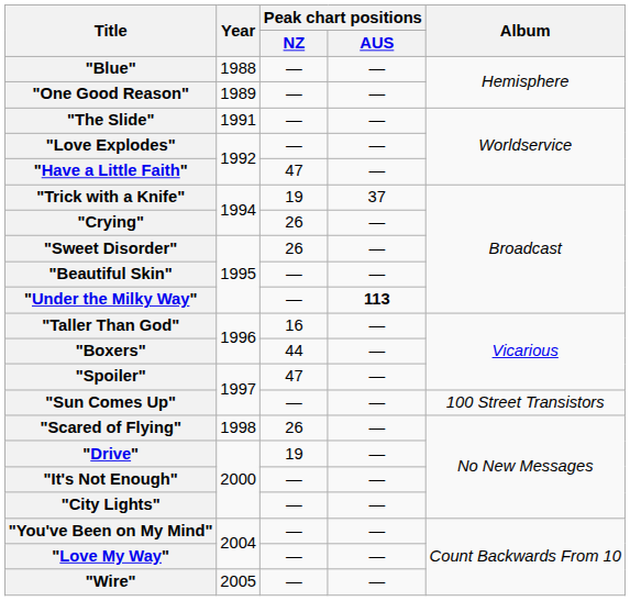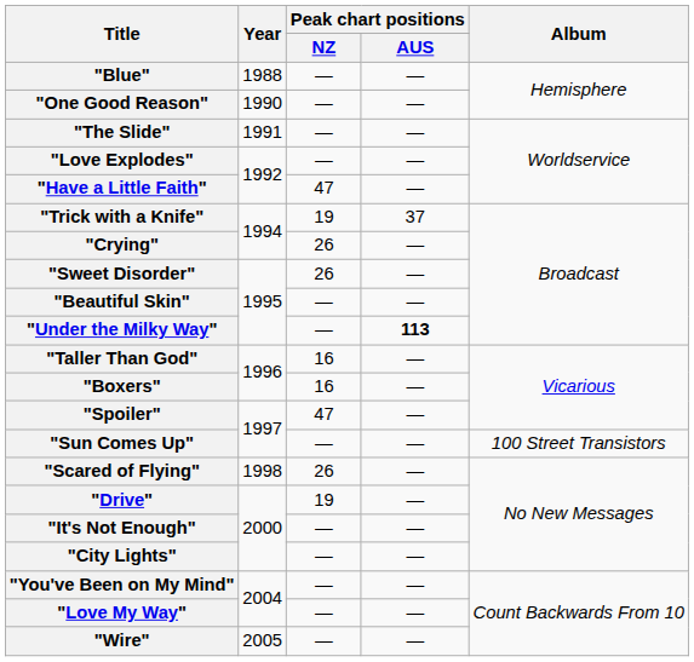"One Good Reason" | Year: 1989 -> 1990
"Boxers" | Peak chart positions / NZ: 44 -> 16
